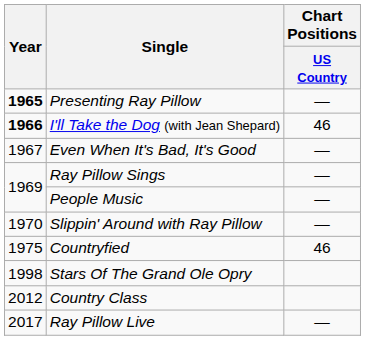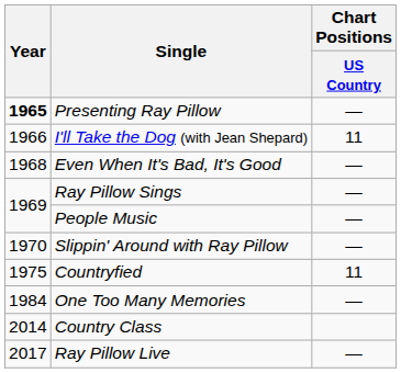I'll Take the Dog (with Jean Shepard) | Year: bold -> normal
I'll Take the Dog (with Jean Shepard) | Chart Positions / US Country: 46 -> 11
Even When It's Bad, It's Good | Year: 1967 -> 1968
Countryfied | Chart Positions / US Country: 46 -> 11
+ row: 1984 | One Too Many Memories | —
- row: 1998 | Stars Of The Grand Ole Opry
Country Class | Year: 2012 -> 2014
